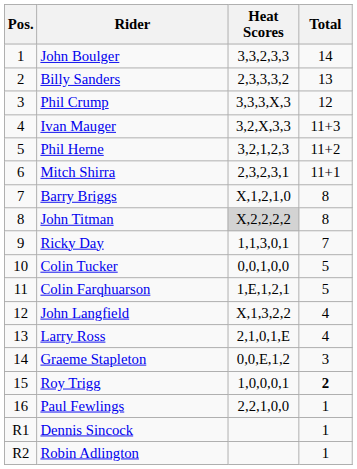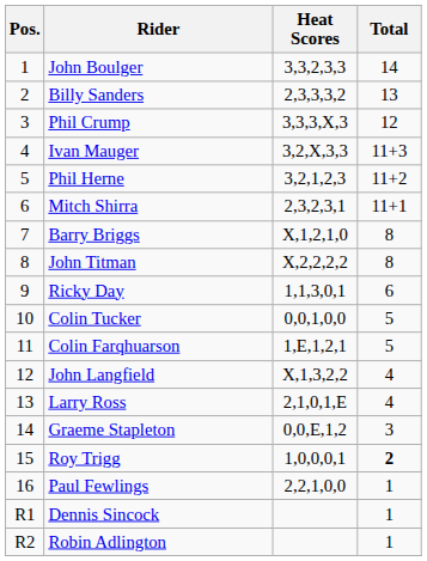John Titman | Heat Scores: lightgrey background -> no background
Ricky Day | Total: 7 -> 6
